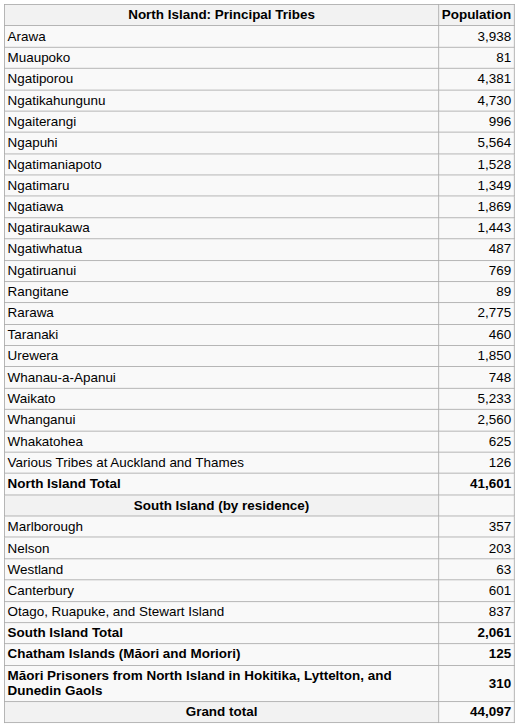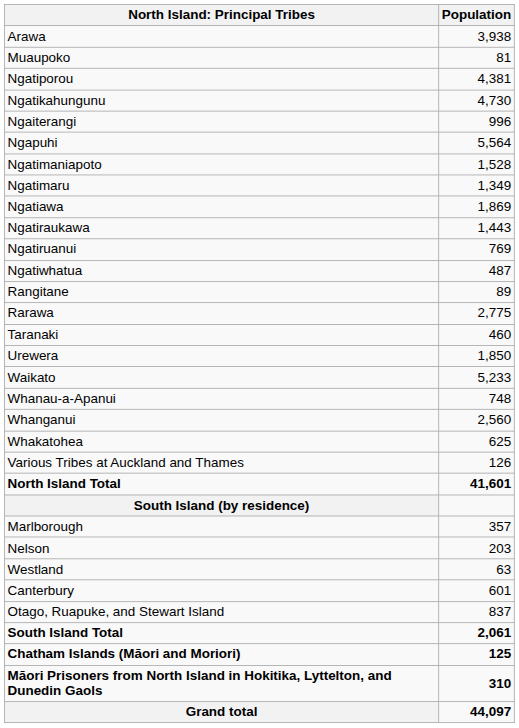rows swapped: Ngatiruanui <-> Ngatiwhatua
rows swapped: Waikato <-> Whanau-a-Apanui
